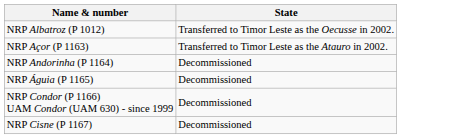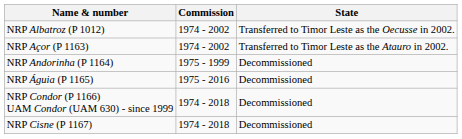+ column: Commission | 1974 - 2002 | 1974 - 2002 | 1975 - 1999 | 1975 - 2016 | 1974 - 2018 | 1974 - 2018
